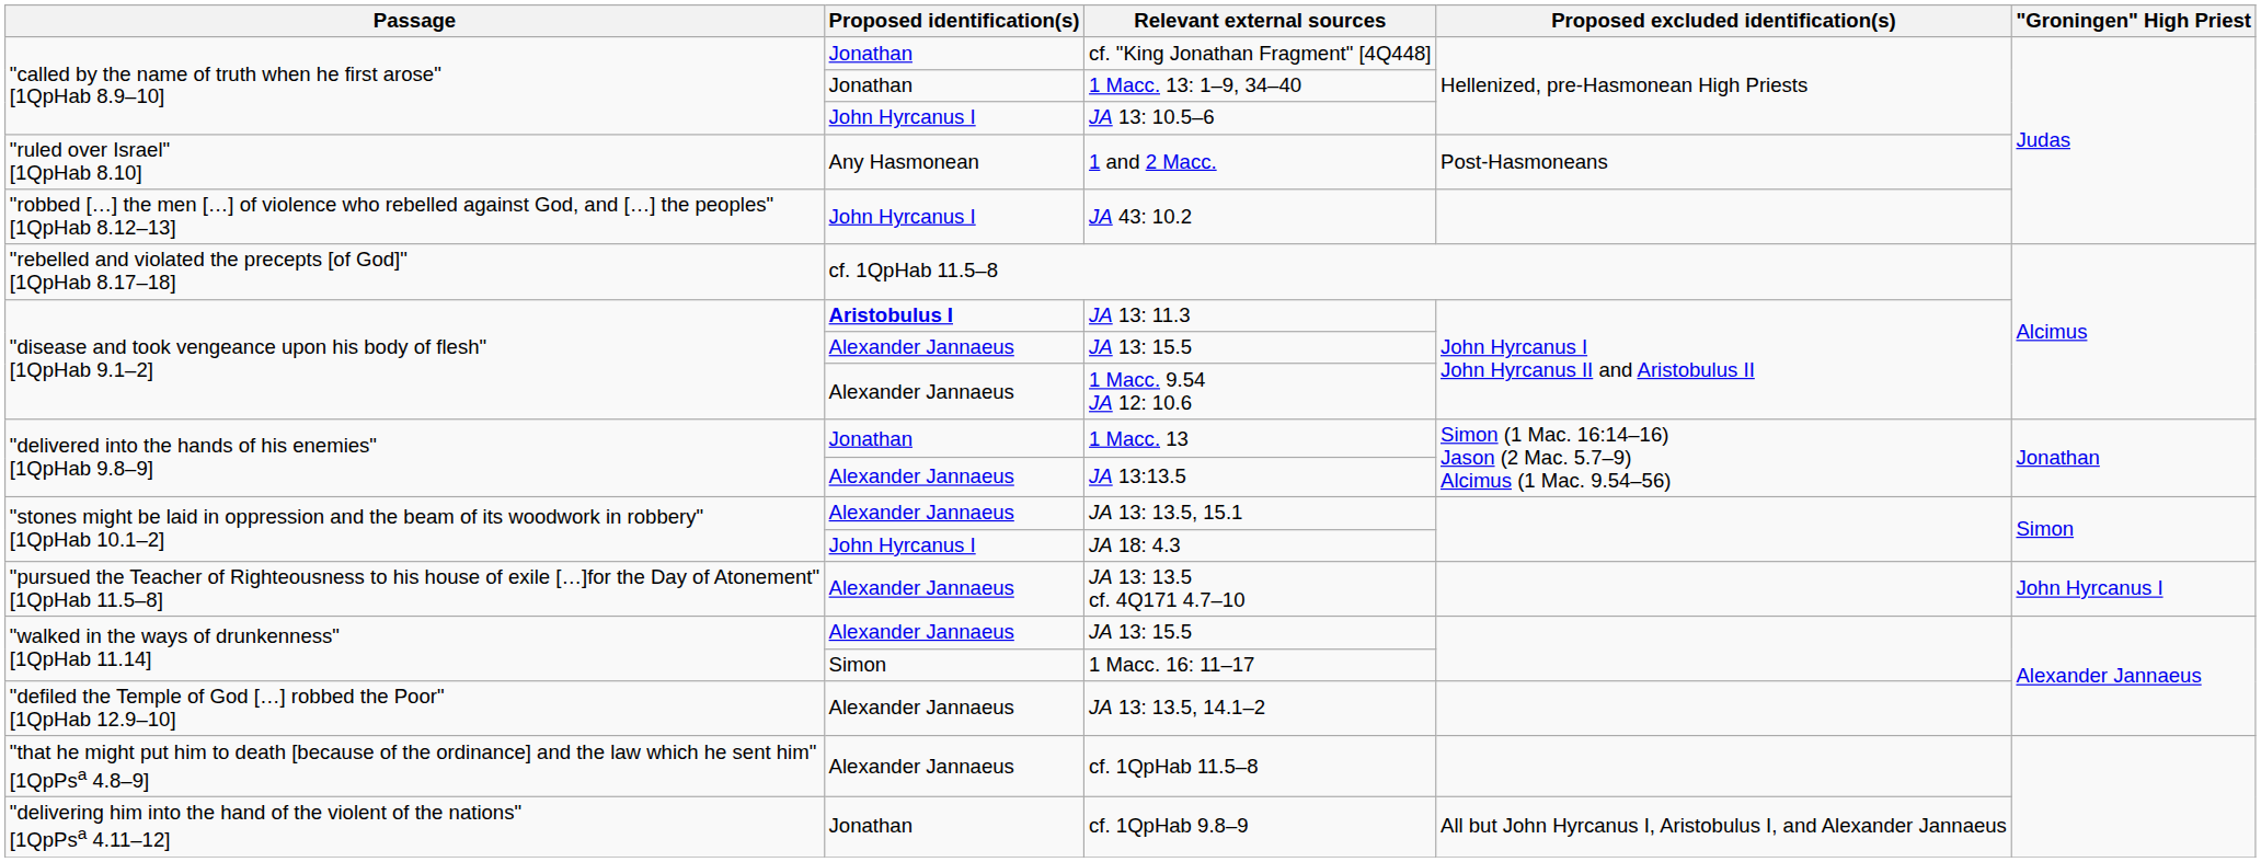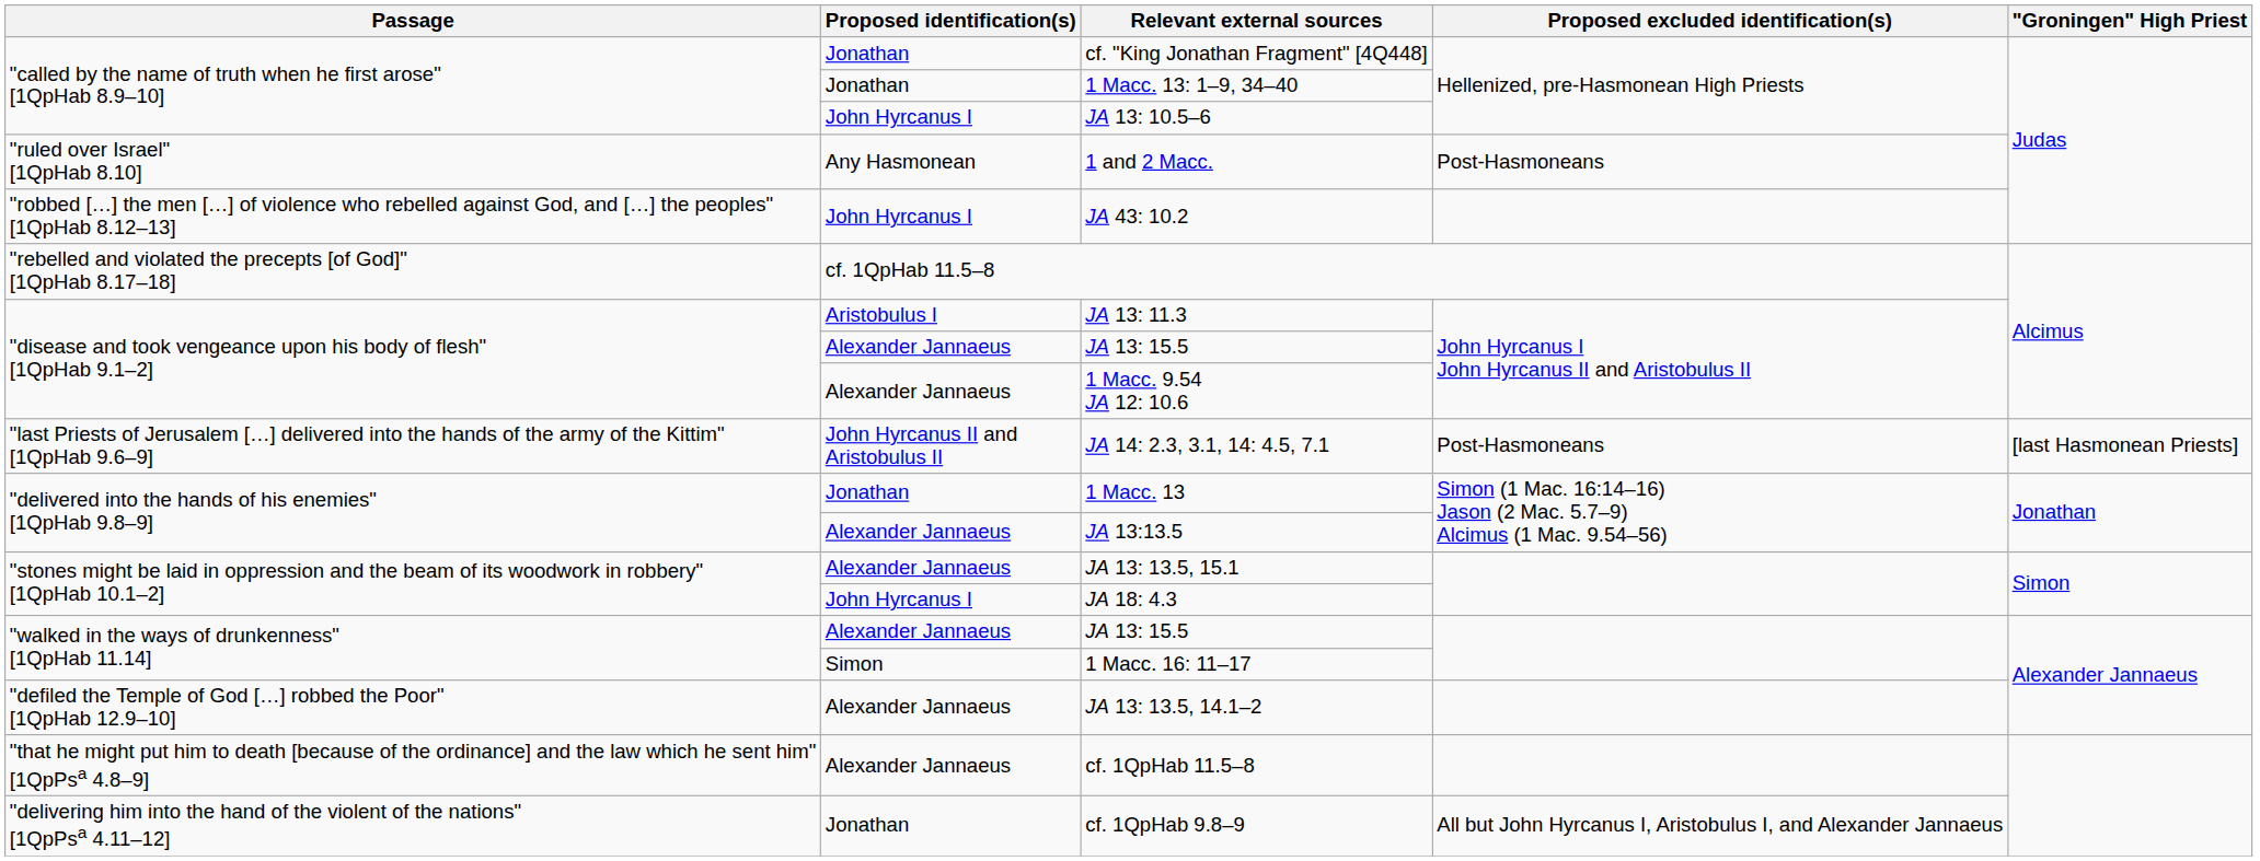JA 13: 11.3 | Proposed identification(s): bold -> normal
+ row: "last Priests of Jerusalem […] delivered into the hands of the army of the Kittim" [1QpHab 9.6–9] | John Hyrcanus II and Aristobulus II | JA 14: 2.3, 3.1, 14: 4.5, 7.1 | Post-Hasmoneans | [last Hasmonean Priests]
- row: "pursued the Teacher of Righteousness to his house of exile […]for the Day of Atonement" [1QpHab 11.5–8] | Alexander Jannaeus | JA 13: 13.5 cf. 4Q171 4.7–10 | John Hyrcanus I
